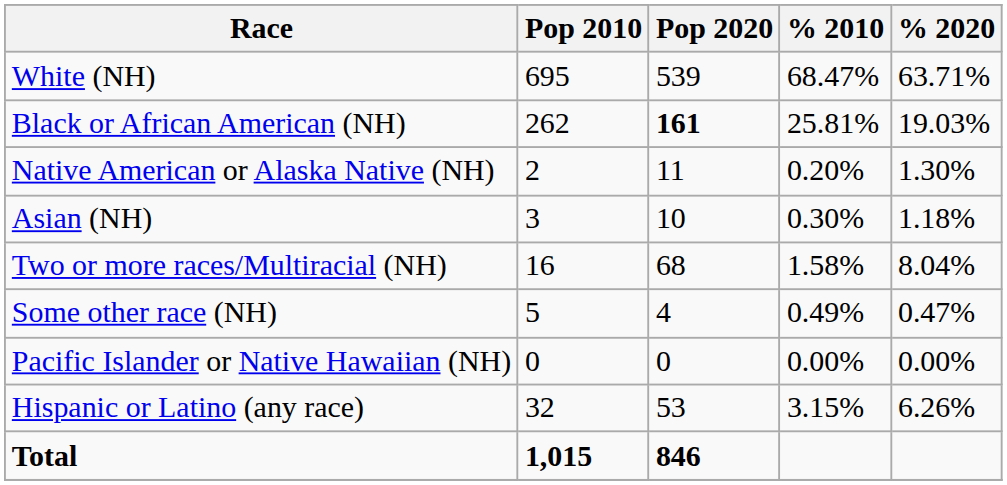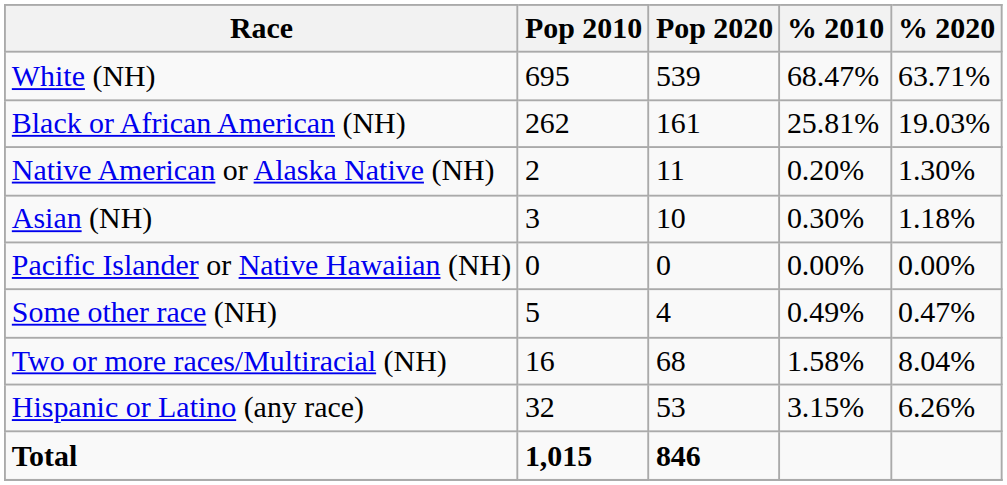Black or African American (NH) | Pop 2020: bold -> normal
rows swapped: Pacific Islander or Native Hawaiian (NH) <-> Two or more races/Multiracial (NH)
